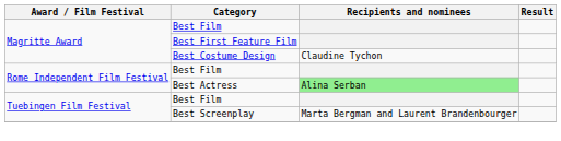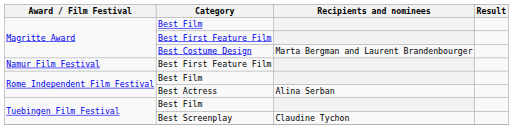Best Costume Design | Recipients and nominees: Claudine Tychon -> Marta Bergman and Laurent Brandenbourger
+ row: Namur Film Festival | Best First Feature Film
Best Actress | Recipients and nominees: lightgreen background -> no background
Best Screenplay | Recipients and nominees: Marta Bergman and Laurent Brandenbourger -> Claudine Tychon
